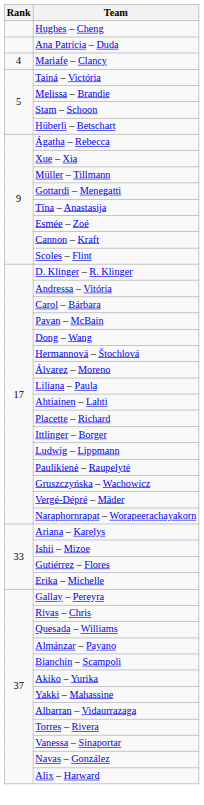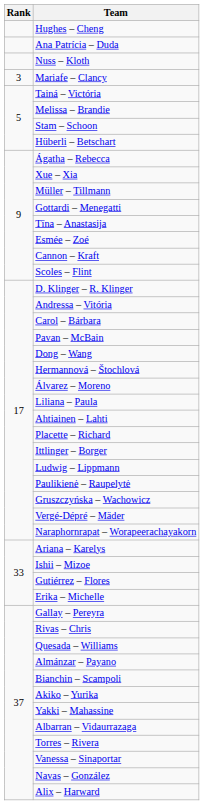+ row: Nuss – Kloth
Mariafe – Clancy | Rank: 4 -> 3
